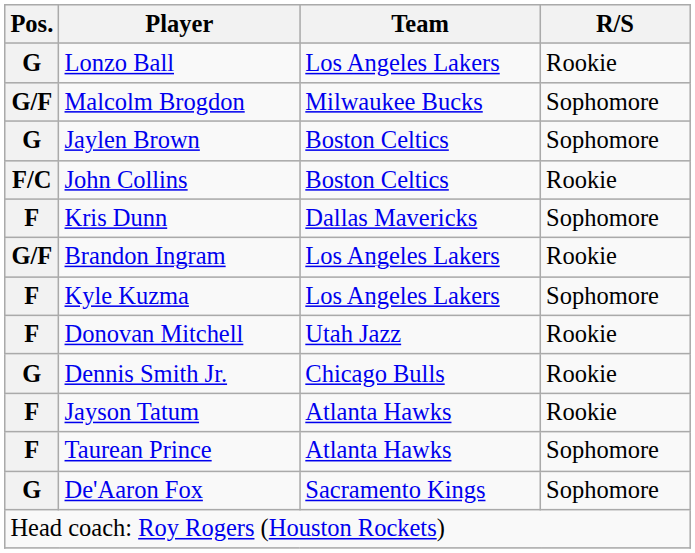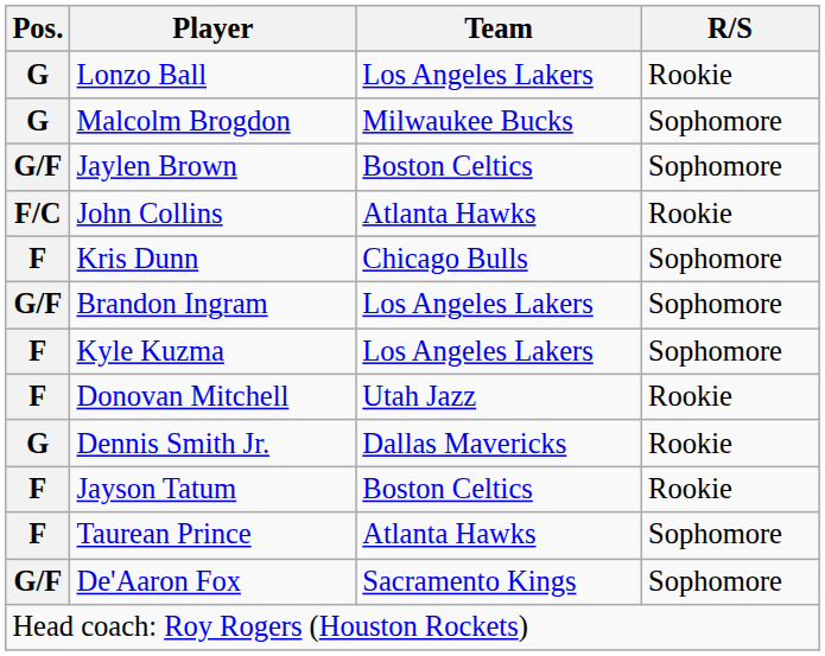Malcolm Brogdon | Pos.: G/F -> G
Jaylen Brown | Pos.: G -> G/F
John Collins | Team: Boston Celtics -> Atlanta Hawks
Kris Dunn | Team: Dallas Mavericks -> Chicago Bulls
Brandon Ingram | R/S: Rookie -> Sophomore
Dennis Smith Jr. | Team: Chicago Bulls -> Dallas Mavericks
Jayson Tatum | Team: Atlanta Hawks -> Boston Celtics
De'Aaron Fox | Pos.: G -> G/F
